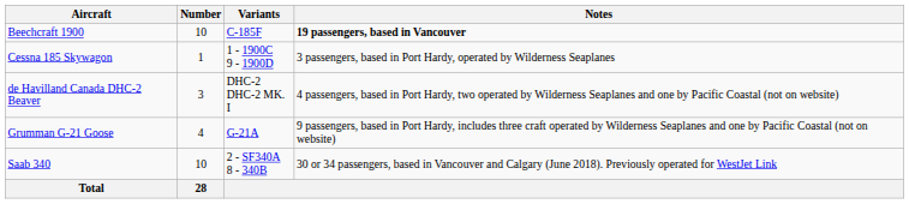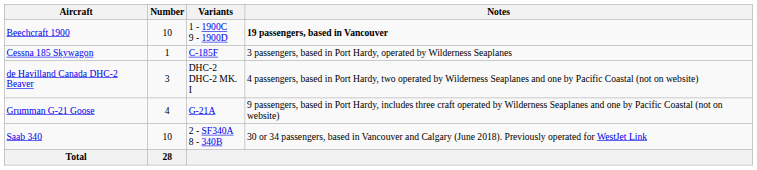Beechcraft 1900 | Variants: C-185F -> 1 - 1900C 9 - 1900D
Cessna 185 Skywagon | Variants: 1 - 1900C 9 - 1900D -> C-185F
